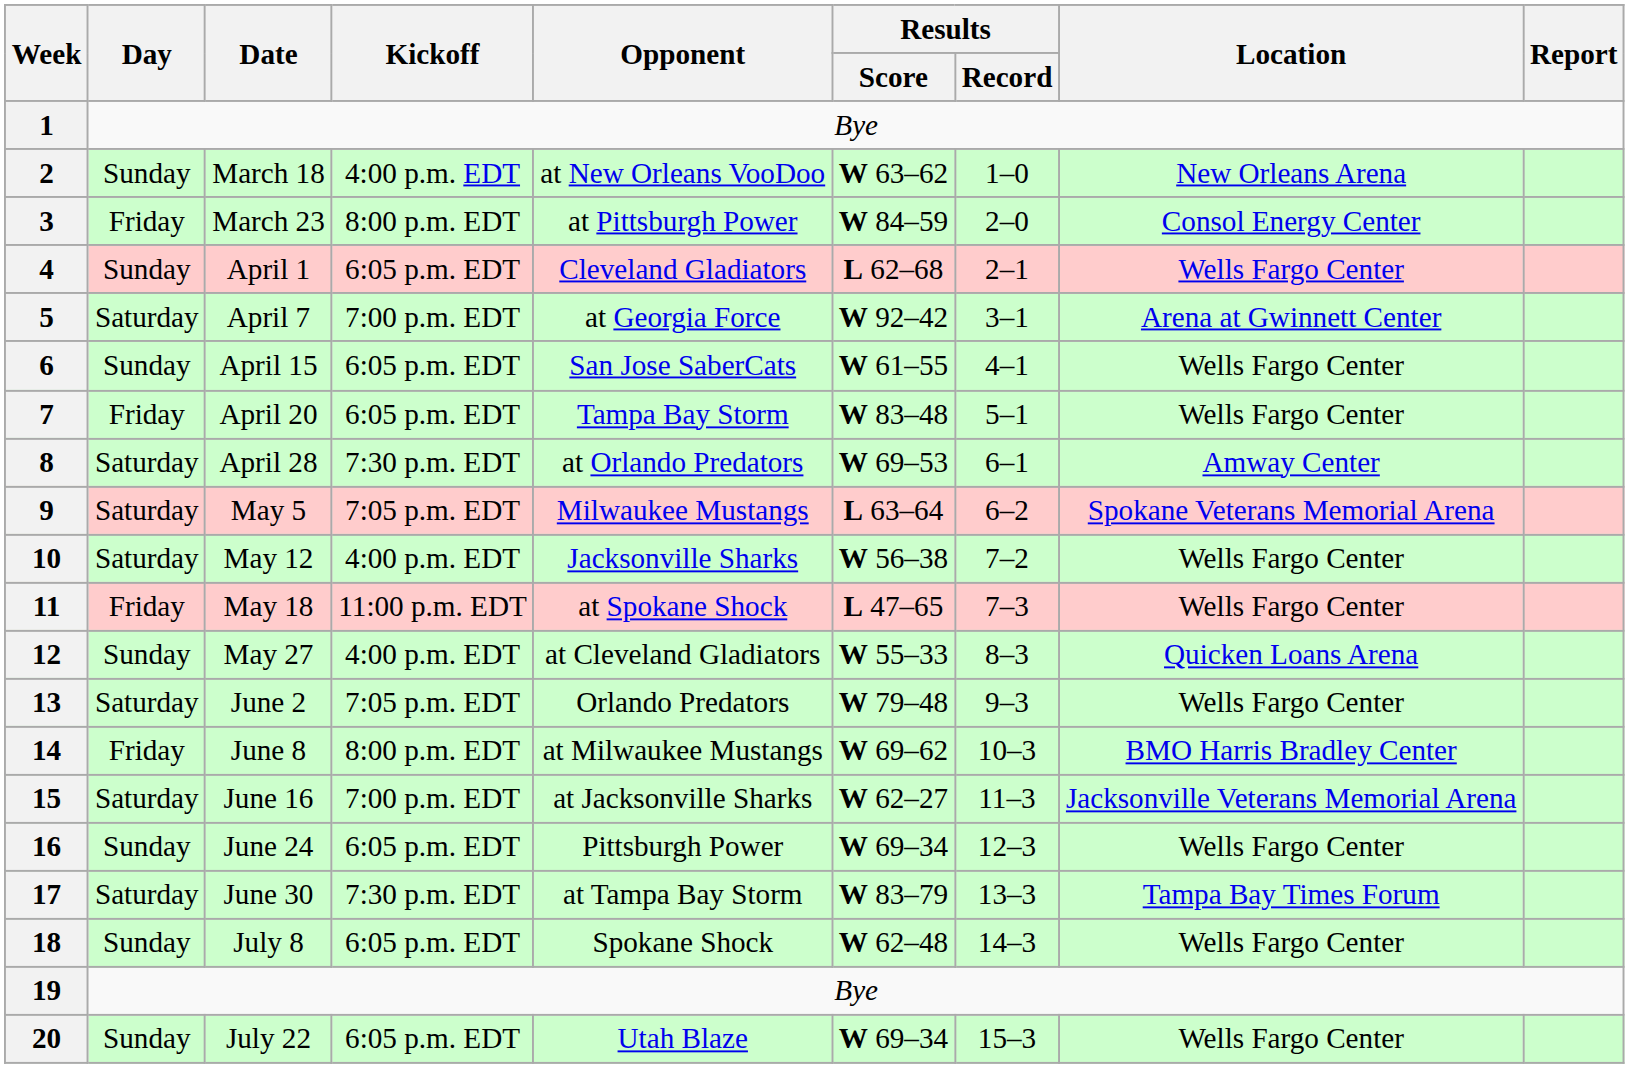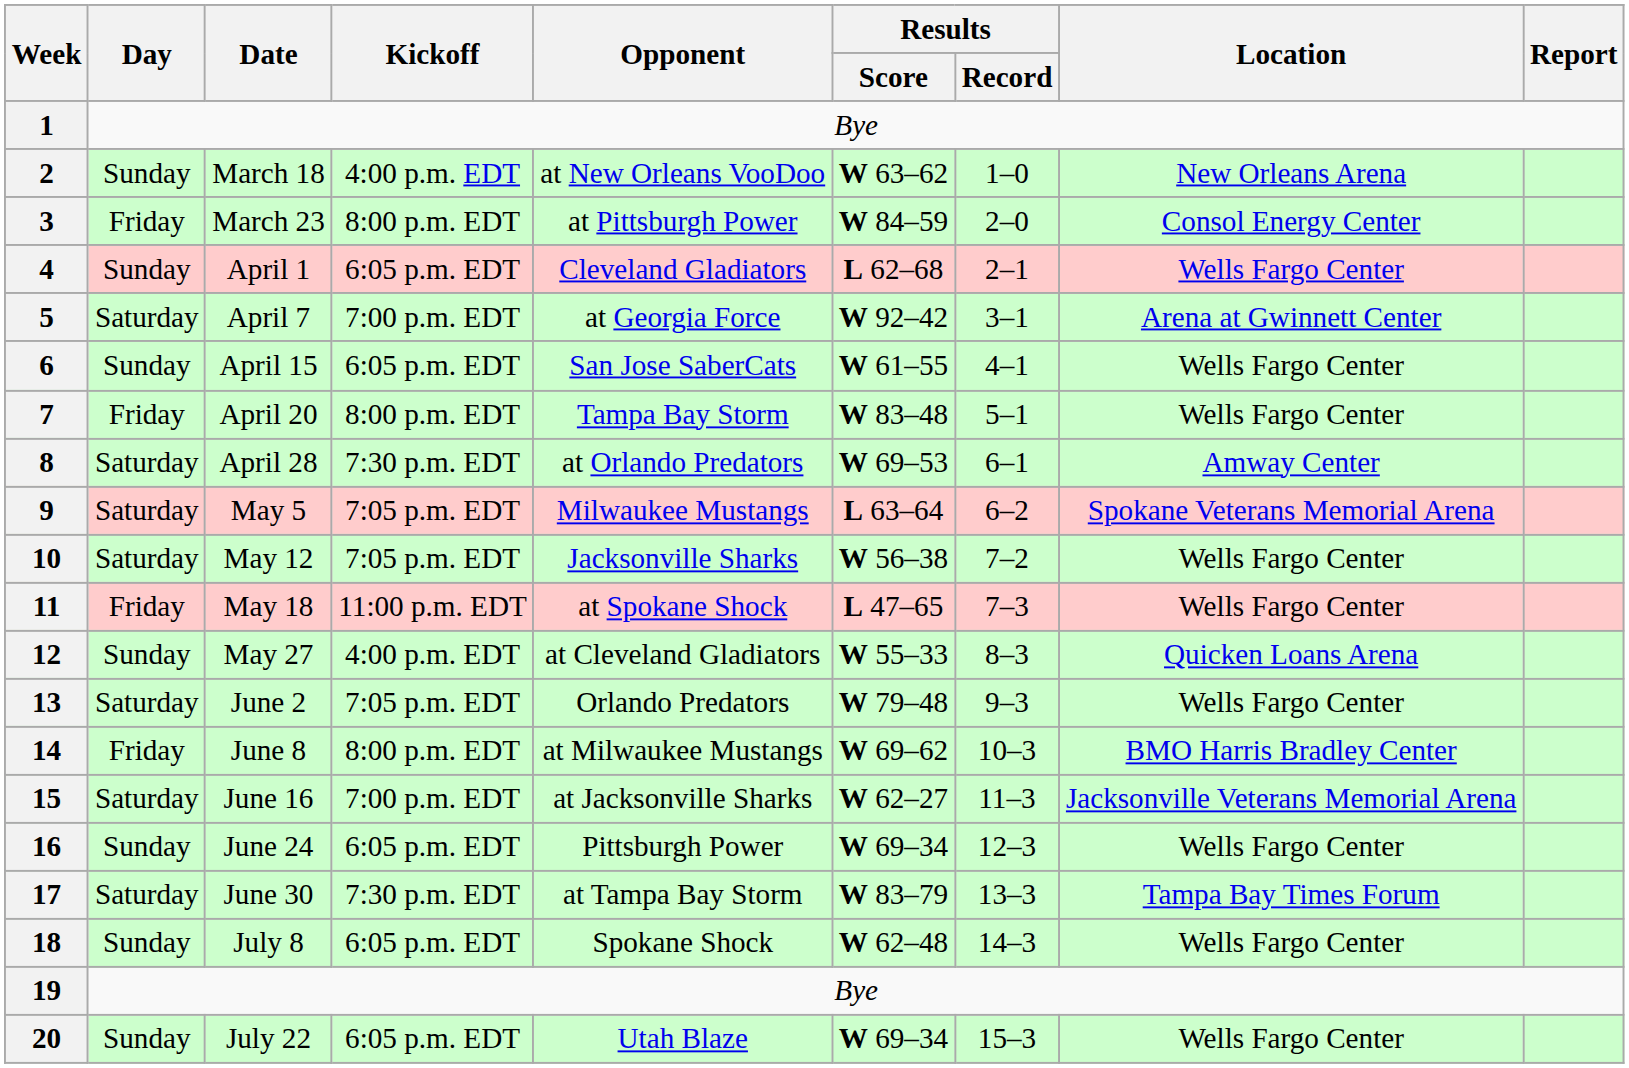7 | Kickoff: 6:05 p.m. EDT -> 8:00 p.m. EDT
10 | Kickoff: 4:00 p.m. EDT -> 7:05 p.m. EDT
